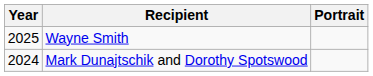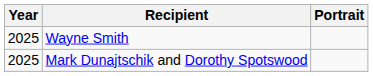Mark Dunajtschik and Dorothy Spotswood | Year: 2024 -> 2025
